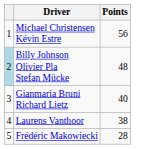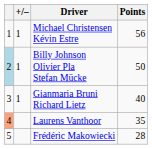+ column: +/– | 1 | 1 | 1
Billy Johnson Olivier Pla Stefan Mücke | Points: 48 -> 50
Laurens Vanthoor | column 1: no background -> lightsalmon background
Laurens Vanthoor | Points: 38 -> 35
